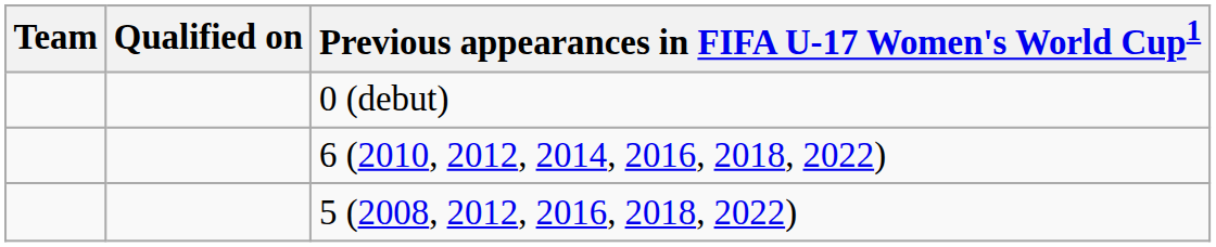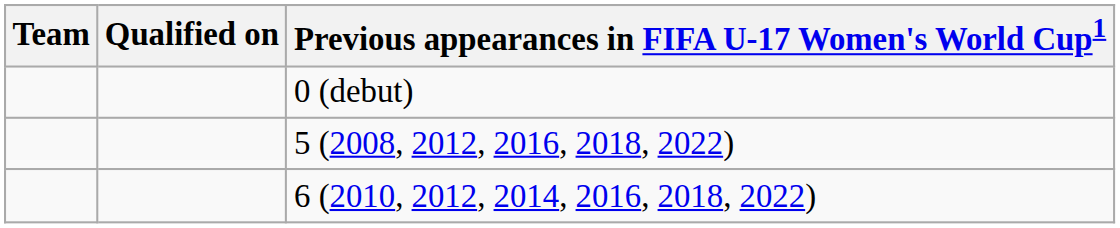rows swapped: 5 (2008, 2012, 2016, 2018, 2022) <-> 6 (2010, 2012, 2014, 2016, 2018, 2022)
